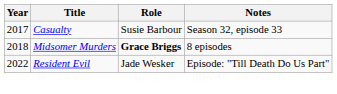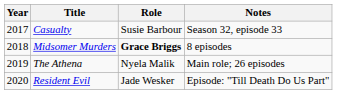+ row: 2019 | The Athena | Nyela Malik | Main role; 26 episodes
Resident Evil | Year: 2022 -> 2020
